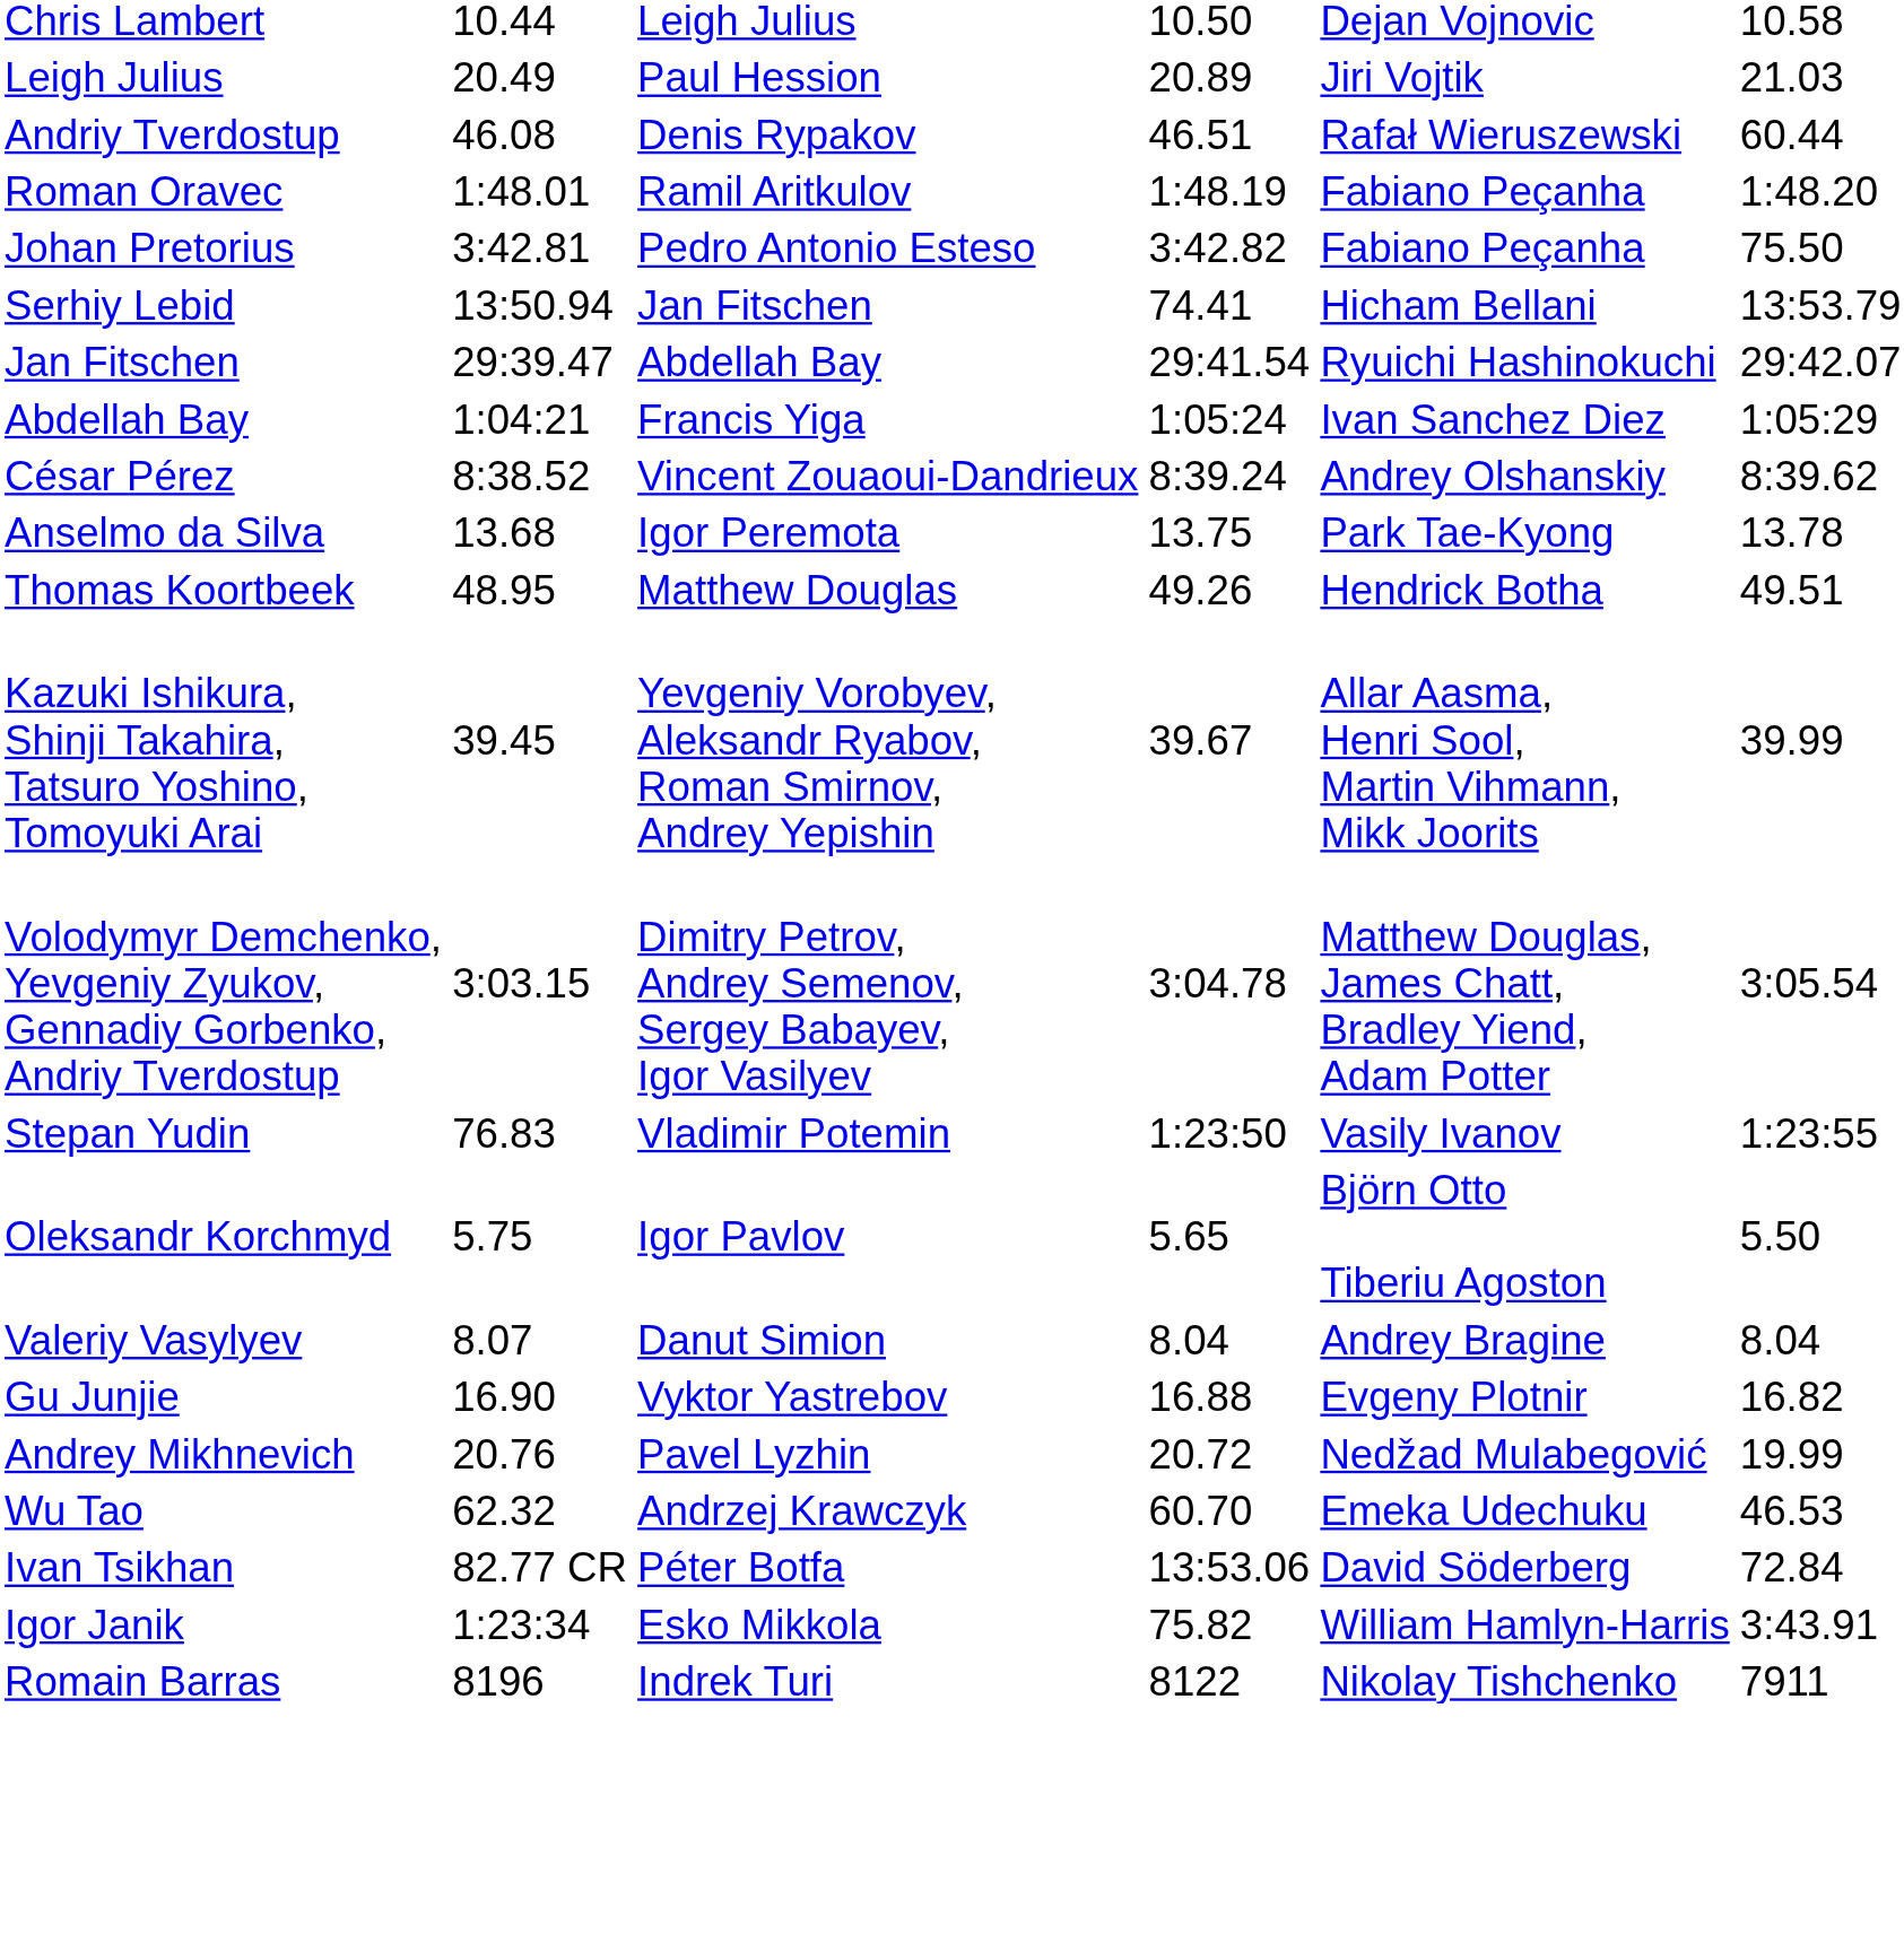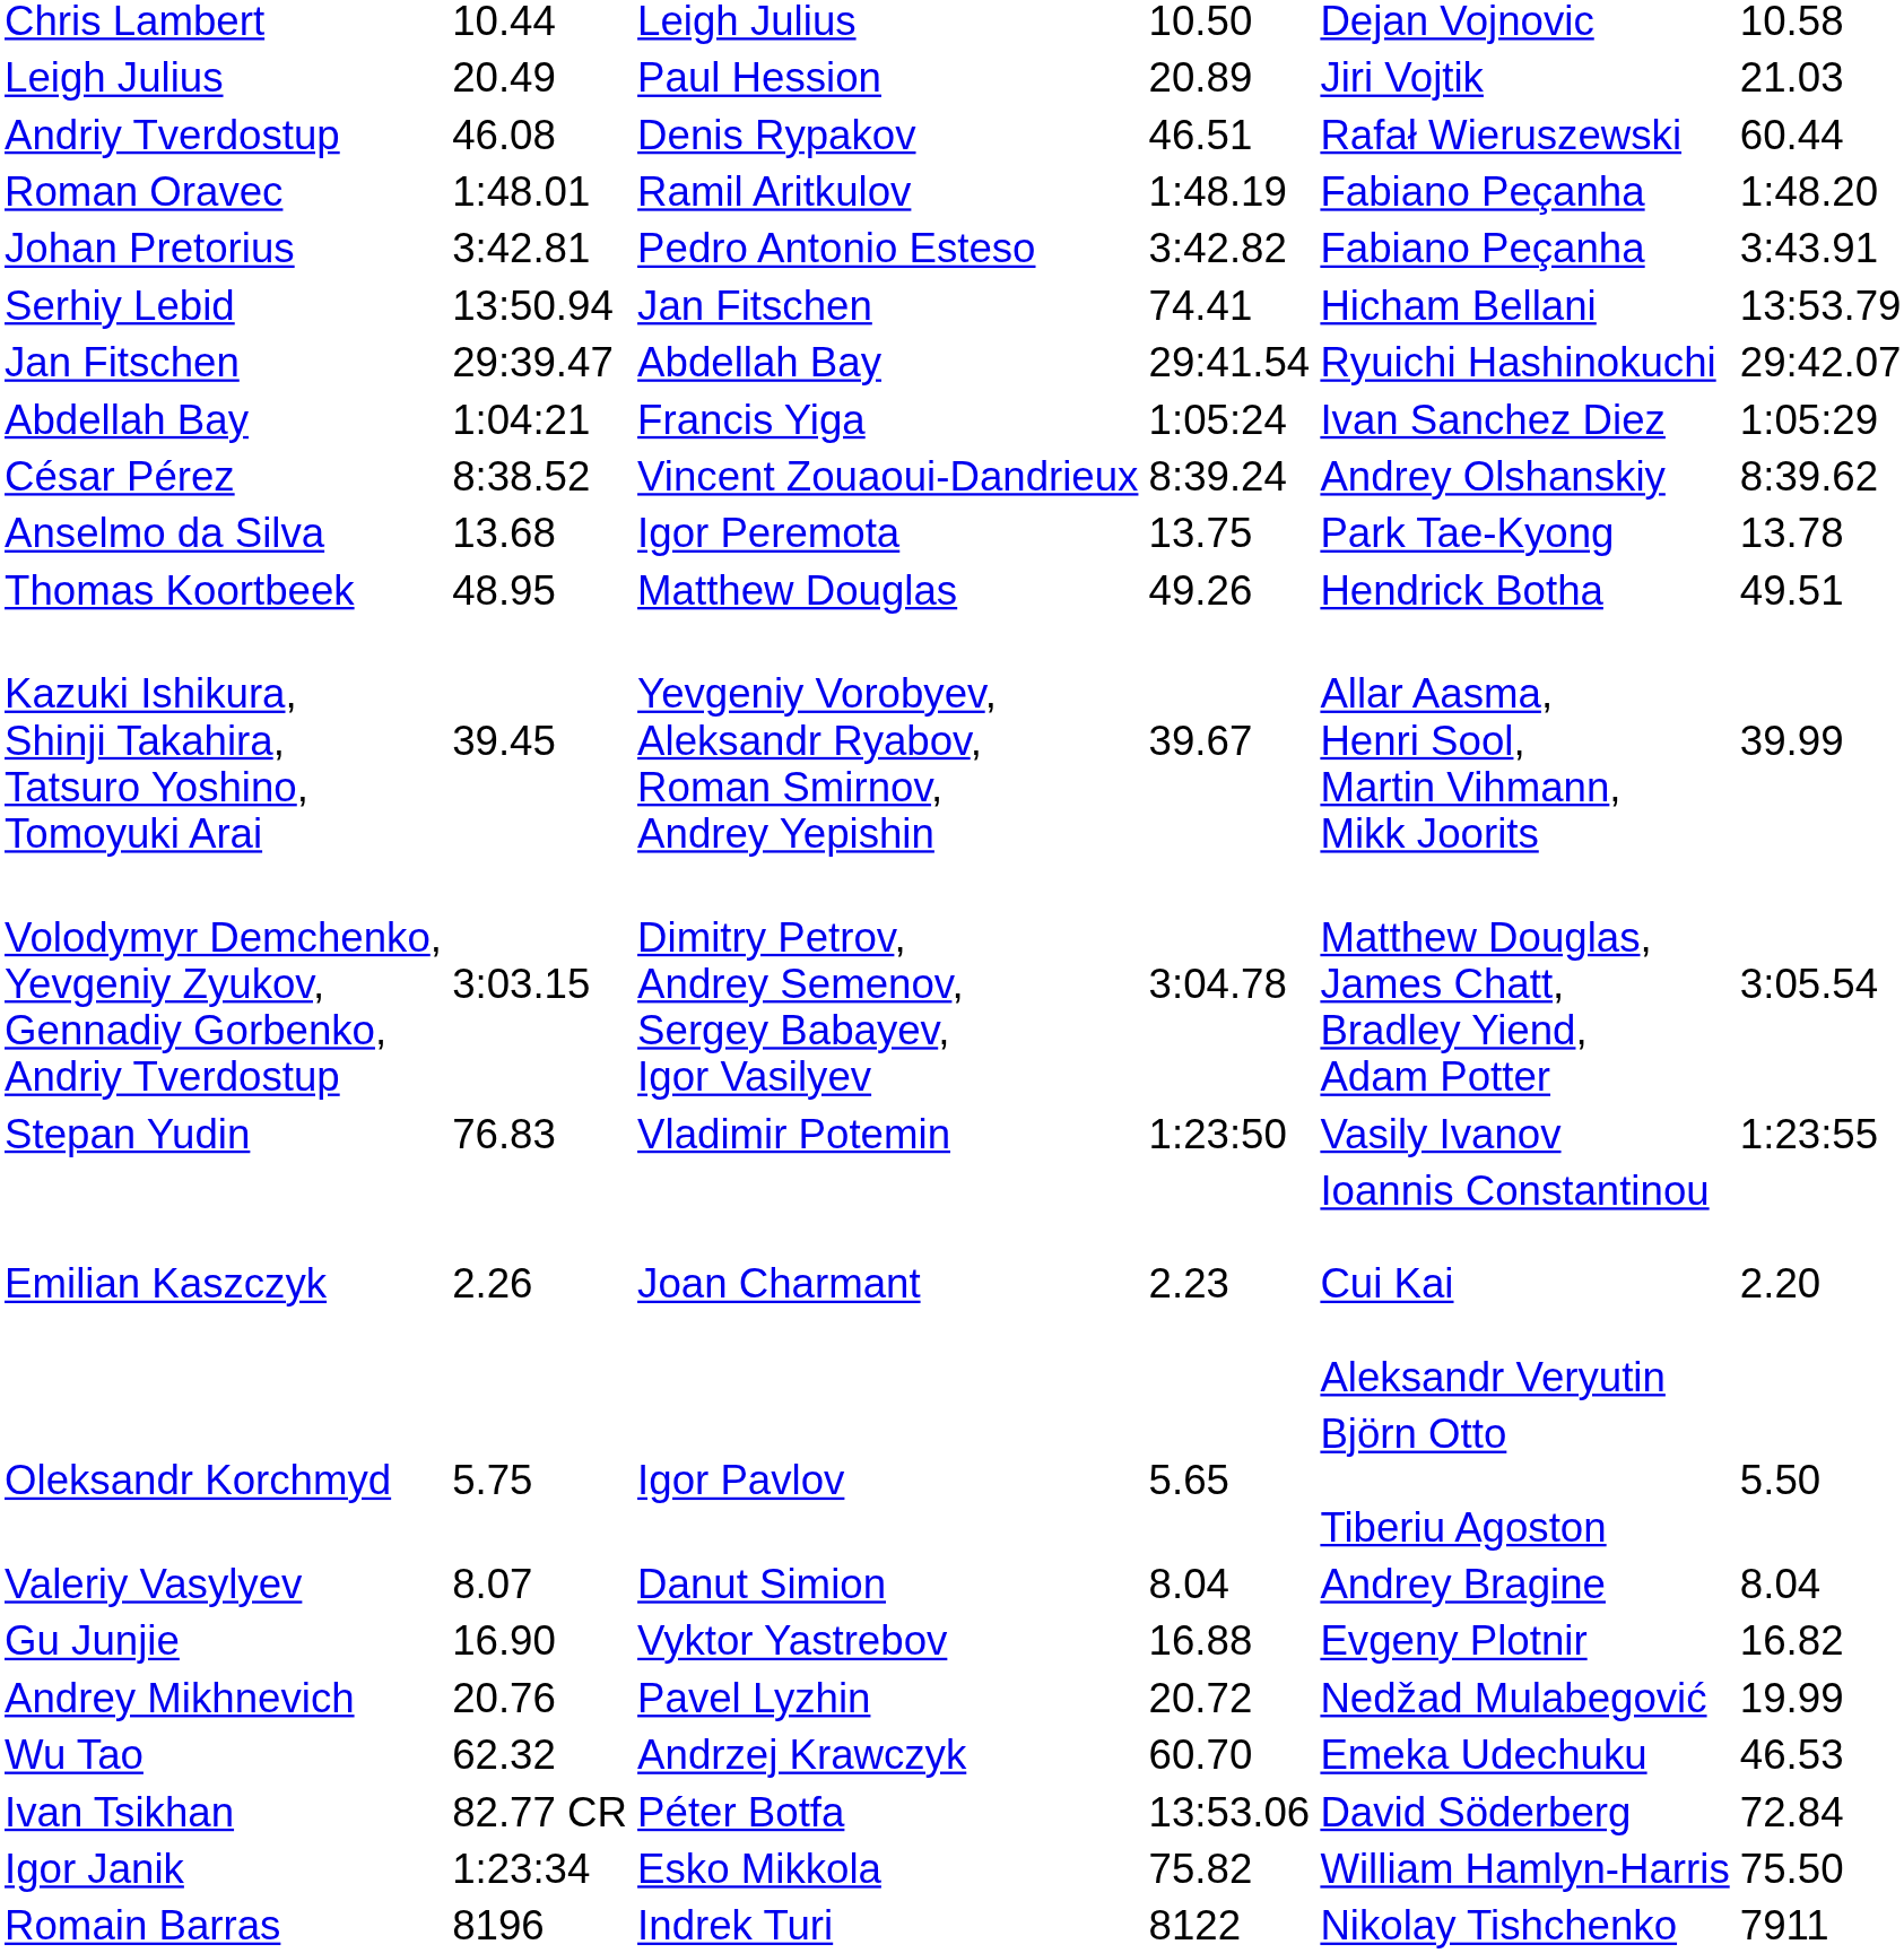Johan Pretorius | column 7: 75.50 -> 3:43.91
+ row: Emilian Kaszczyk | 2.26 | Joan Charmant | 2.23 | Ioannis Constantinou Cui Kai Aleksandr Veryutin | 2.20
Igor Janik | column 7: 3:43.91 -> 75.50
